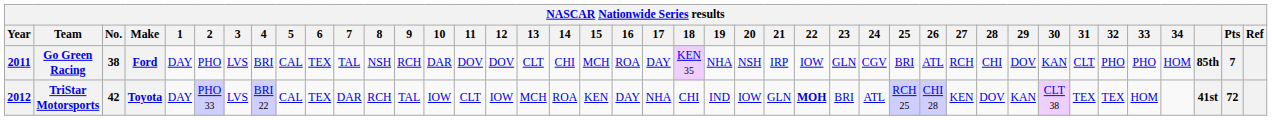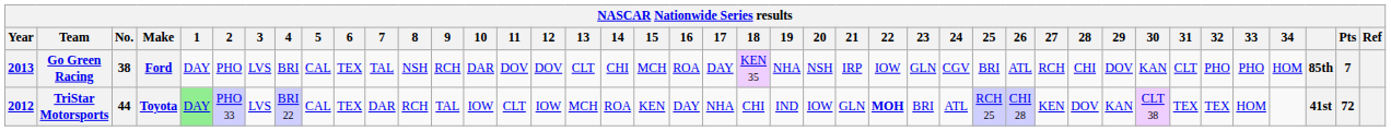Go Green Racing | Year: 2011 -> 2013
TriStar Motorsports | No.: 42 -> 44
TriStar Motorsports | 1: no background -> lightgreen background
